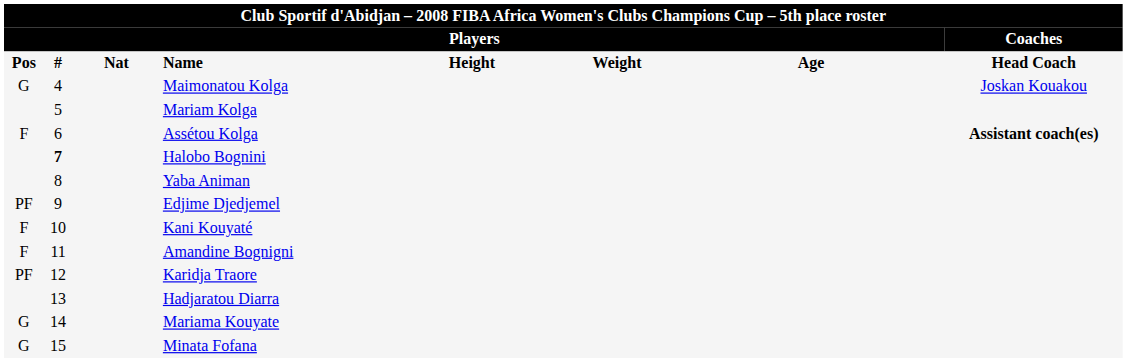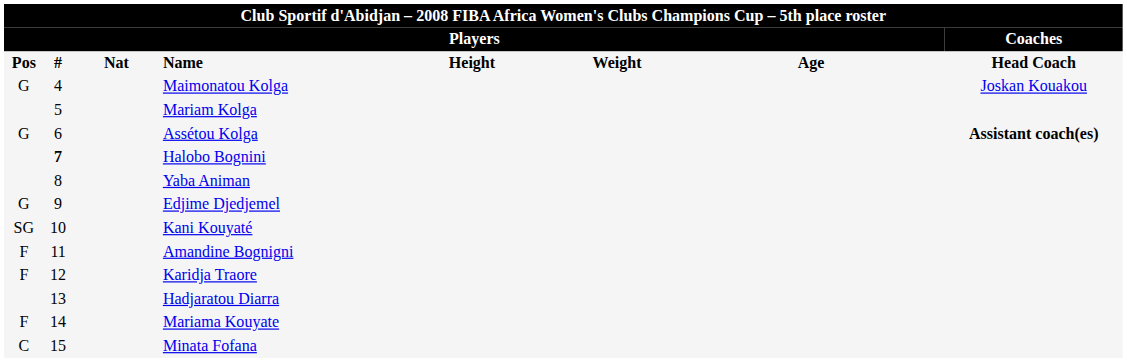Assétou Kolga | column 1: F -> G
Edjime Djedjemel | column 1: PF -> G
Kani Kouyaté | column 1: F -> SG
Karidja Traore | column 1: PF -> F
Mariama Kouyate | column 1: G -> F
Minata Fofana | column 1: G -> C
